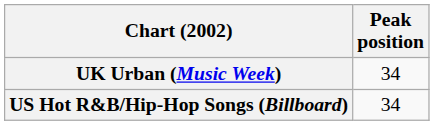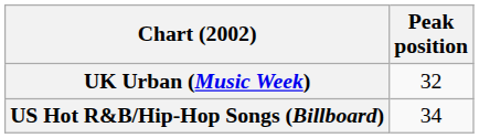UK Urban (Music Week) | Peak position: 34 -> 32
